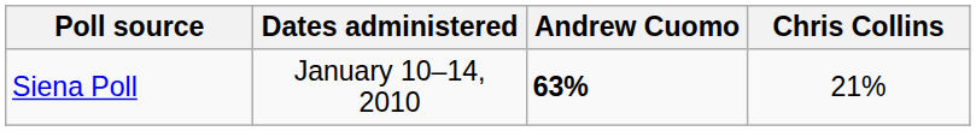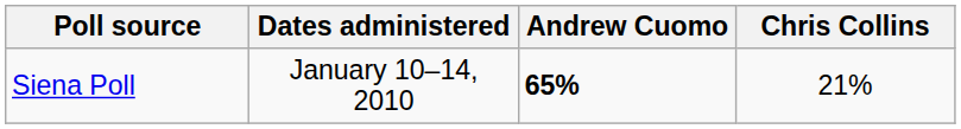Siena Poll | Andrew Cuomo: 63% -> 65%
